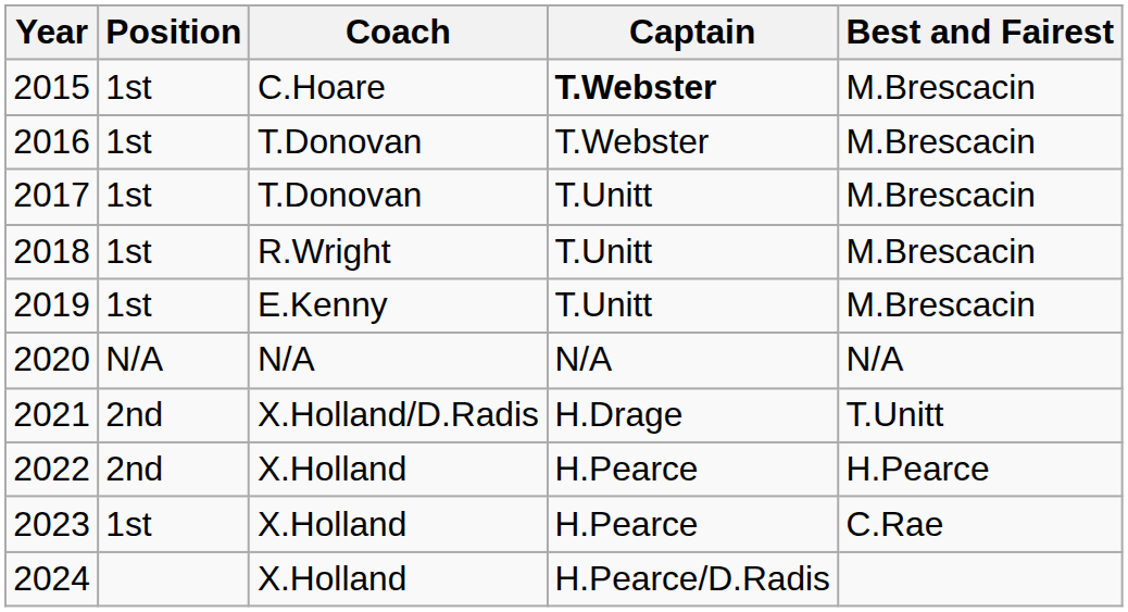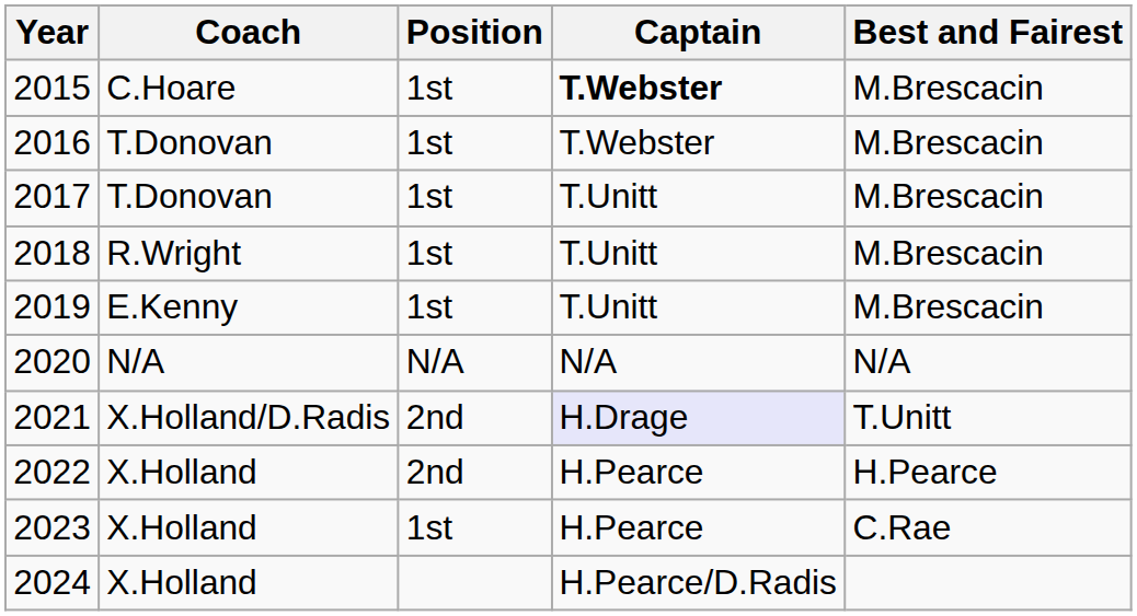columns swapped: Position <-> Coach
2021 | Captain: no background -> lavender background
